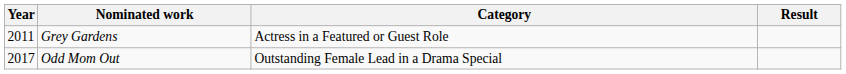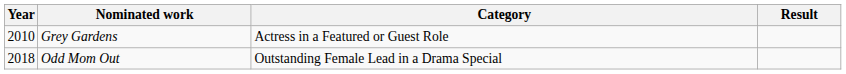Grey Gardens | Year: 2011 -> 2010
Odd Mom Out | Year: 2017 -> 2018
